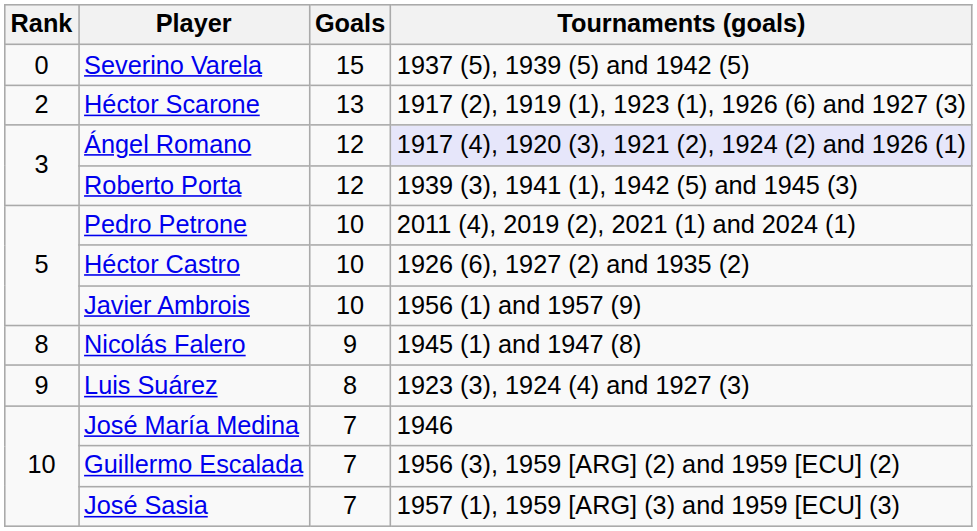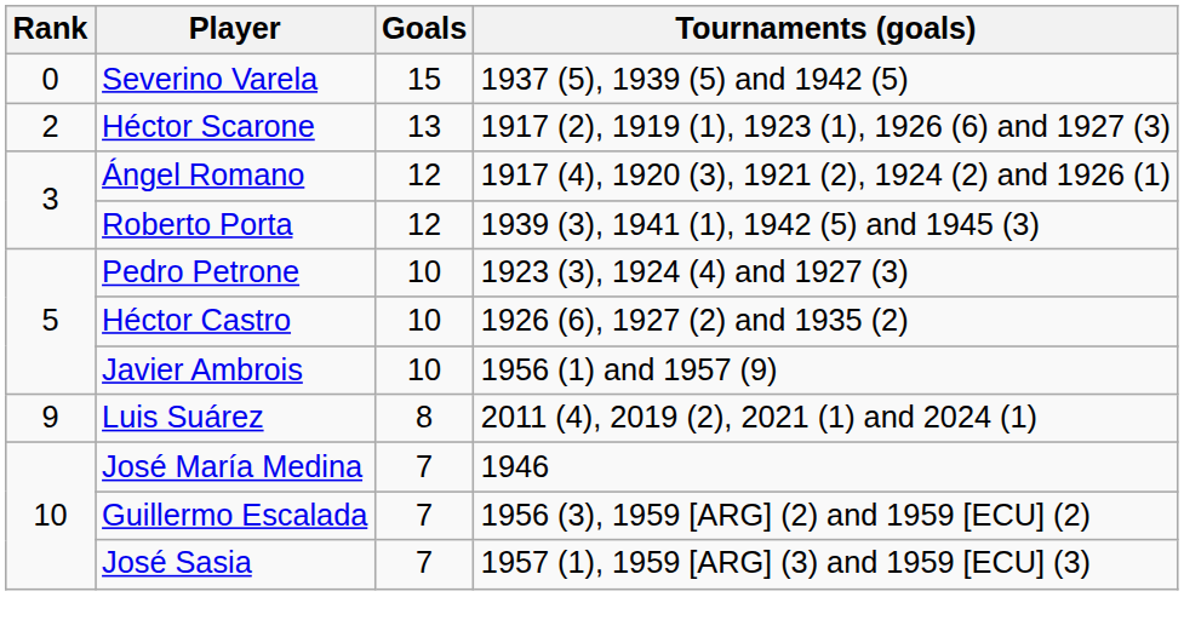Ángel Romano | Tournaments (goals): lavender background -> no background
Pedro Petrone | Tournaments (goals): 2011 (4), 2019 (2), 2021 (1) and 2024 (1) -> 1923 (3), 1924 (4) and 1927 (3)
- row: 8 | Nicolás Falero | 9 | 1945 (1) and 1947 (8)
Luis Suárez | Tournaments (goals): 1923 (3), 1924 (4) and 1927 (3) -> 2011 (4), 2019 (2), 2021 (1) and 2024 (1)
